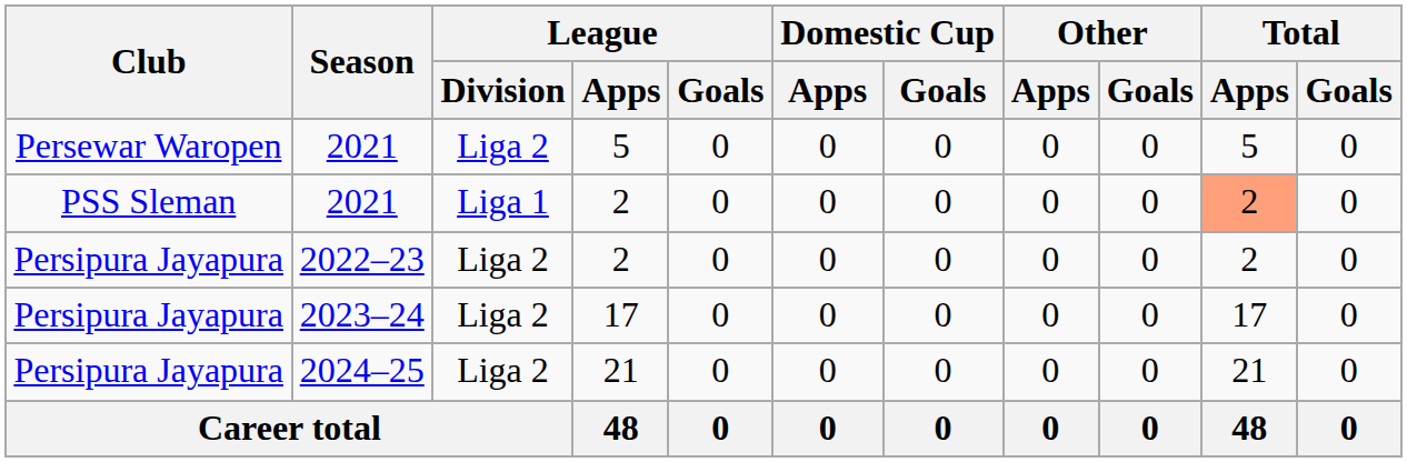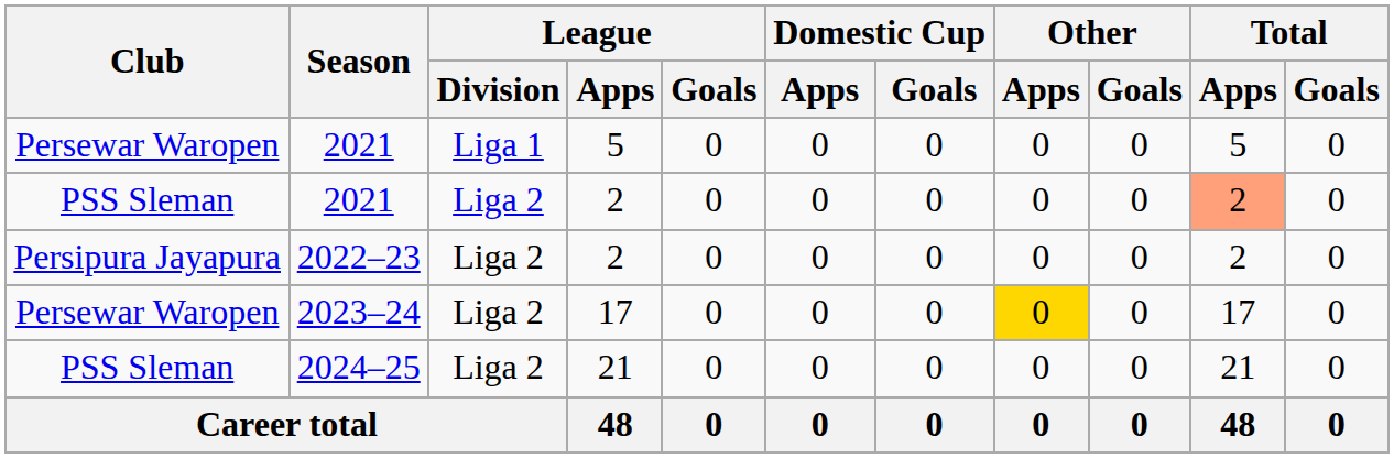2021 / 5 | League / Division: Liga 2 -> Liga 1
2021 / 2 | League / Division: Liga 1 -> Liga 2
2023–24 | Club: Persipura Jayapura -> Persewar Waropen
2023–24 | Other / Apps: no background -> gold background
2024–25 | Club: Persipura Jayapura -> PSS Sleman
